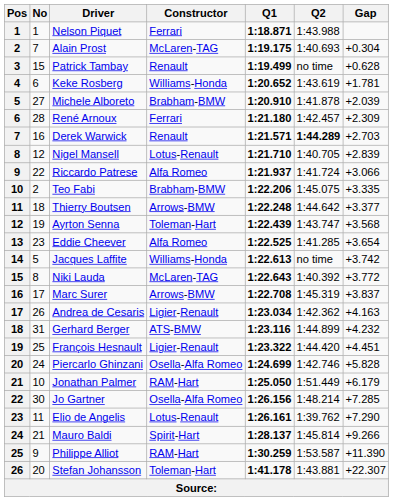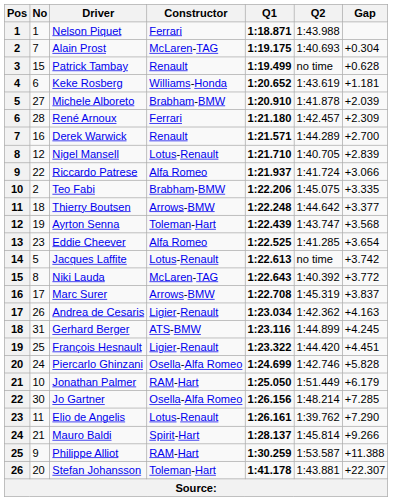Keke Rosberg | Gap: +1.781 -> +1.181
Derek Warwick | Q2: bold -> normal
Derek Warwick | Gap: +2.703 -> +2.700
Jacques Laffite | Constructor: Williams-Honda -> Lotus-Renault
Gerhard Berger | Gap: +4.232 -> +4.245
Philippe Alliot | Gap: +11.390 -> +11.388
